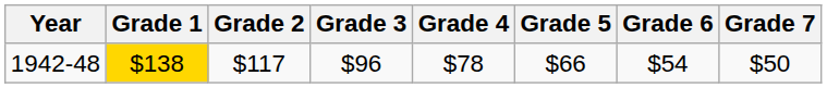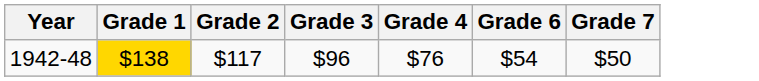- column: Grade 5 | $66
1942-48 | Grade 4: $78 -> $76
